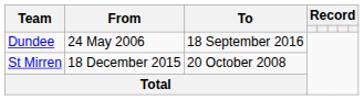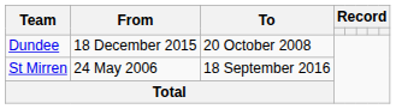Dundee | From: 24 May 2006 -> 18 December 2015
Dundee | To: 18 September 2016 -> 20 October 2008
St Mirren | From: 18 December 2015 -> 24 May 2006
St Mirren | To: 20 October 2008 -> 18 September 2016
